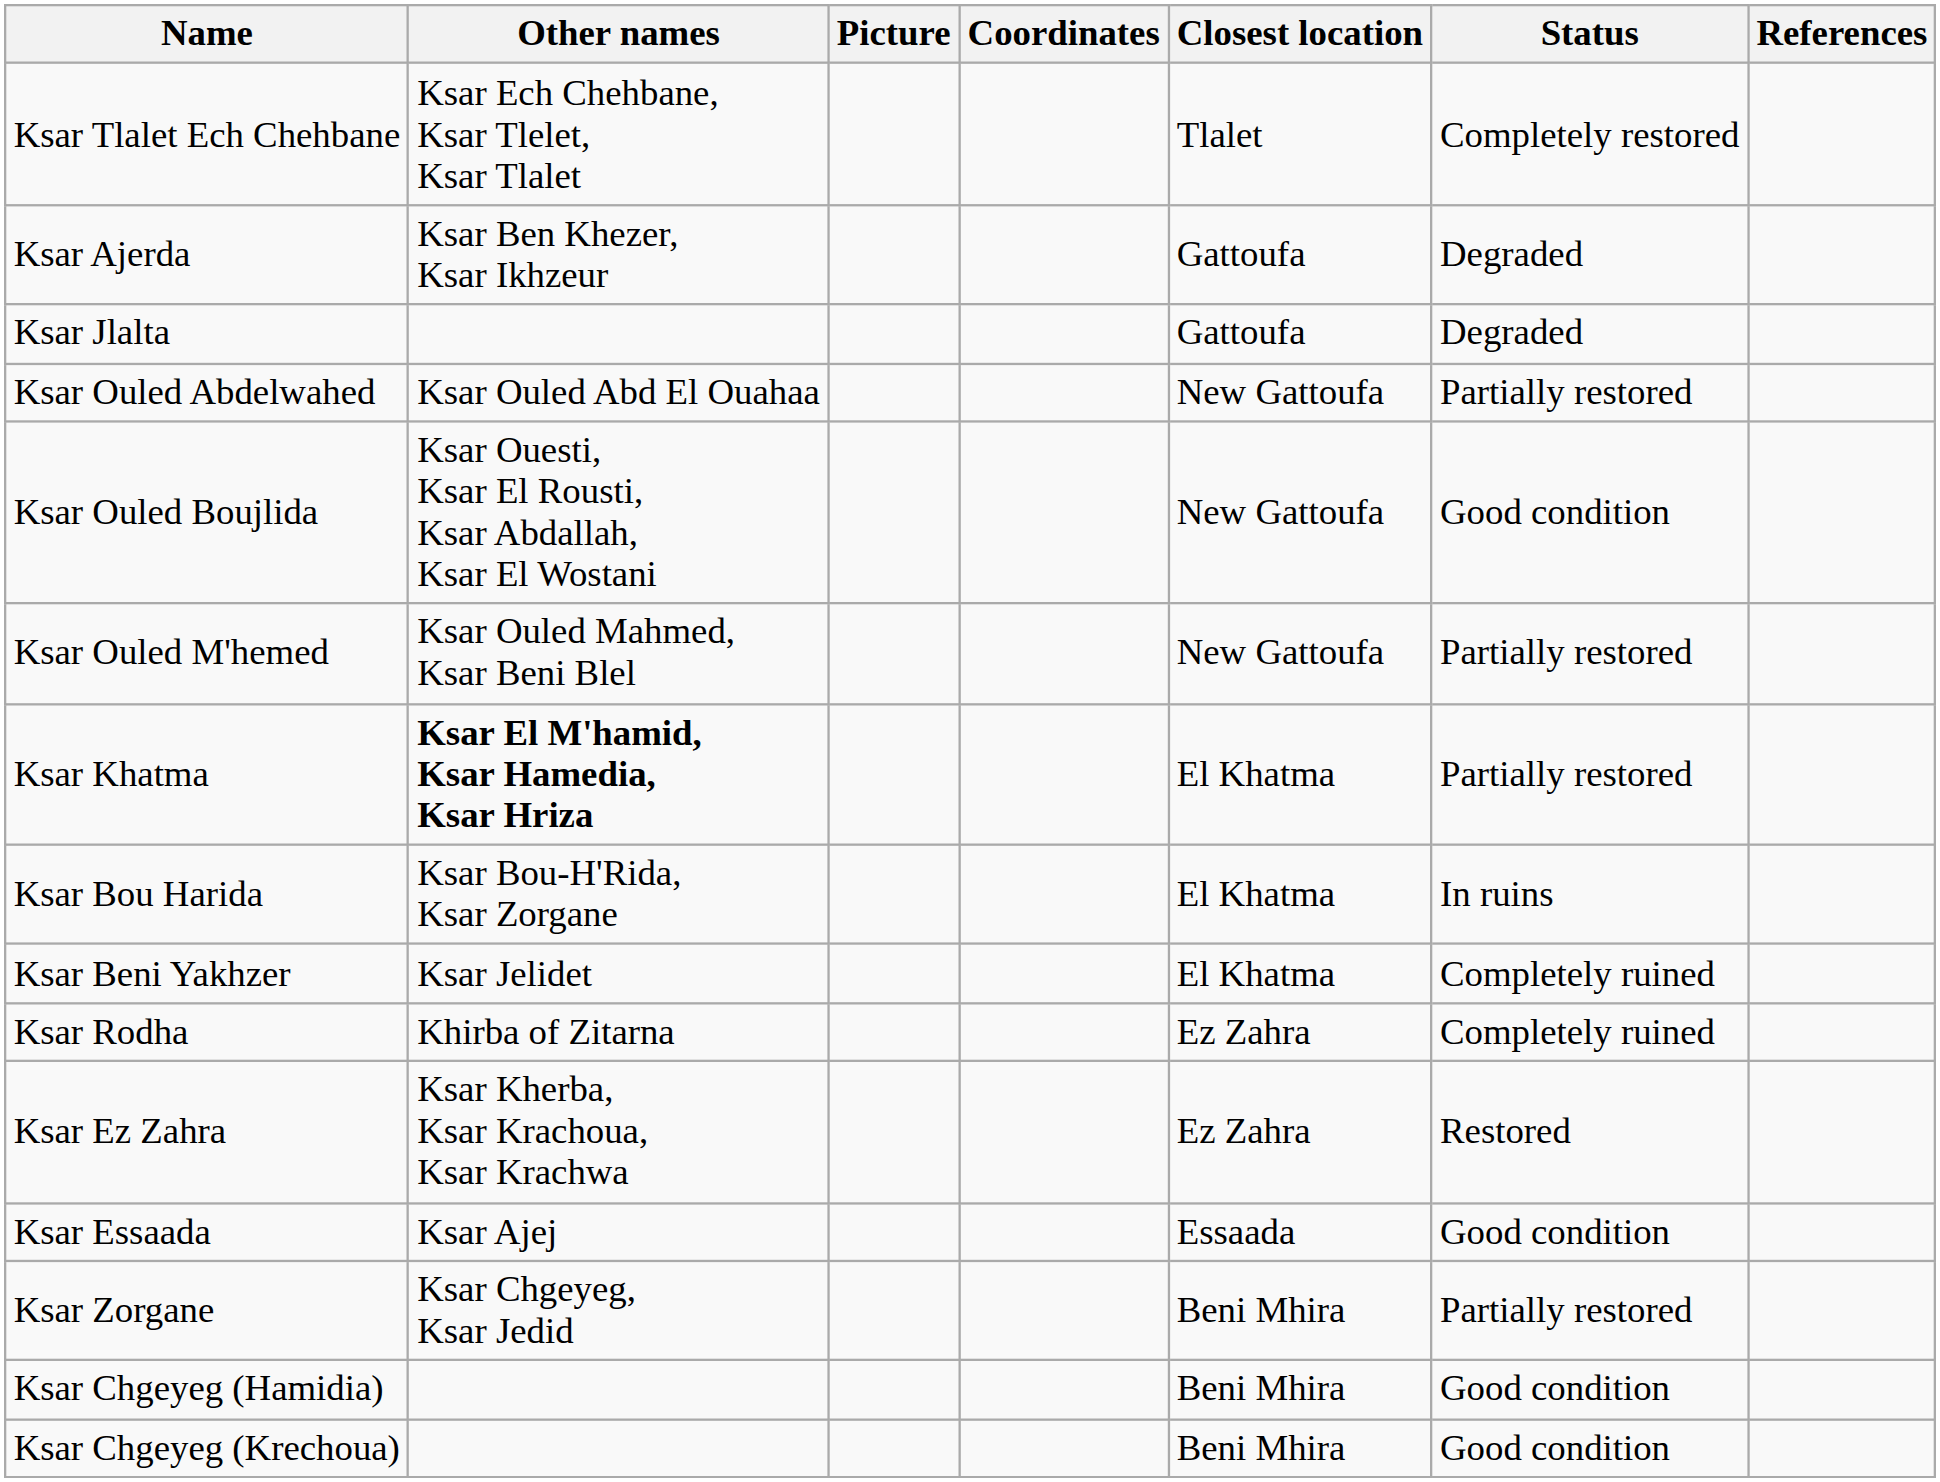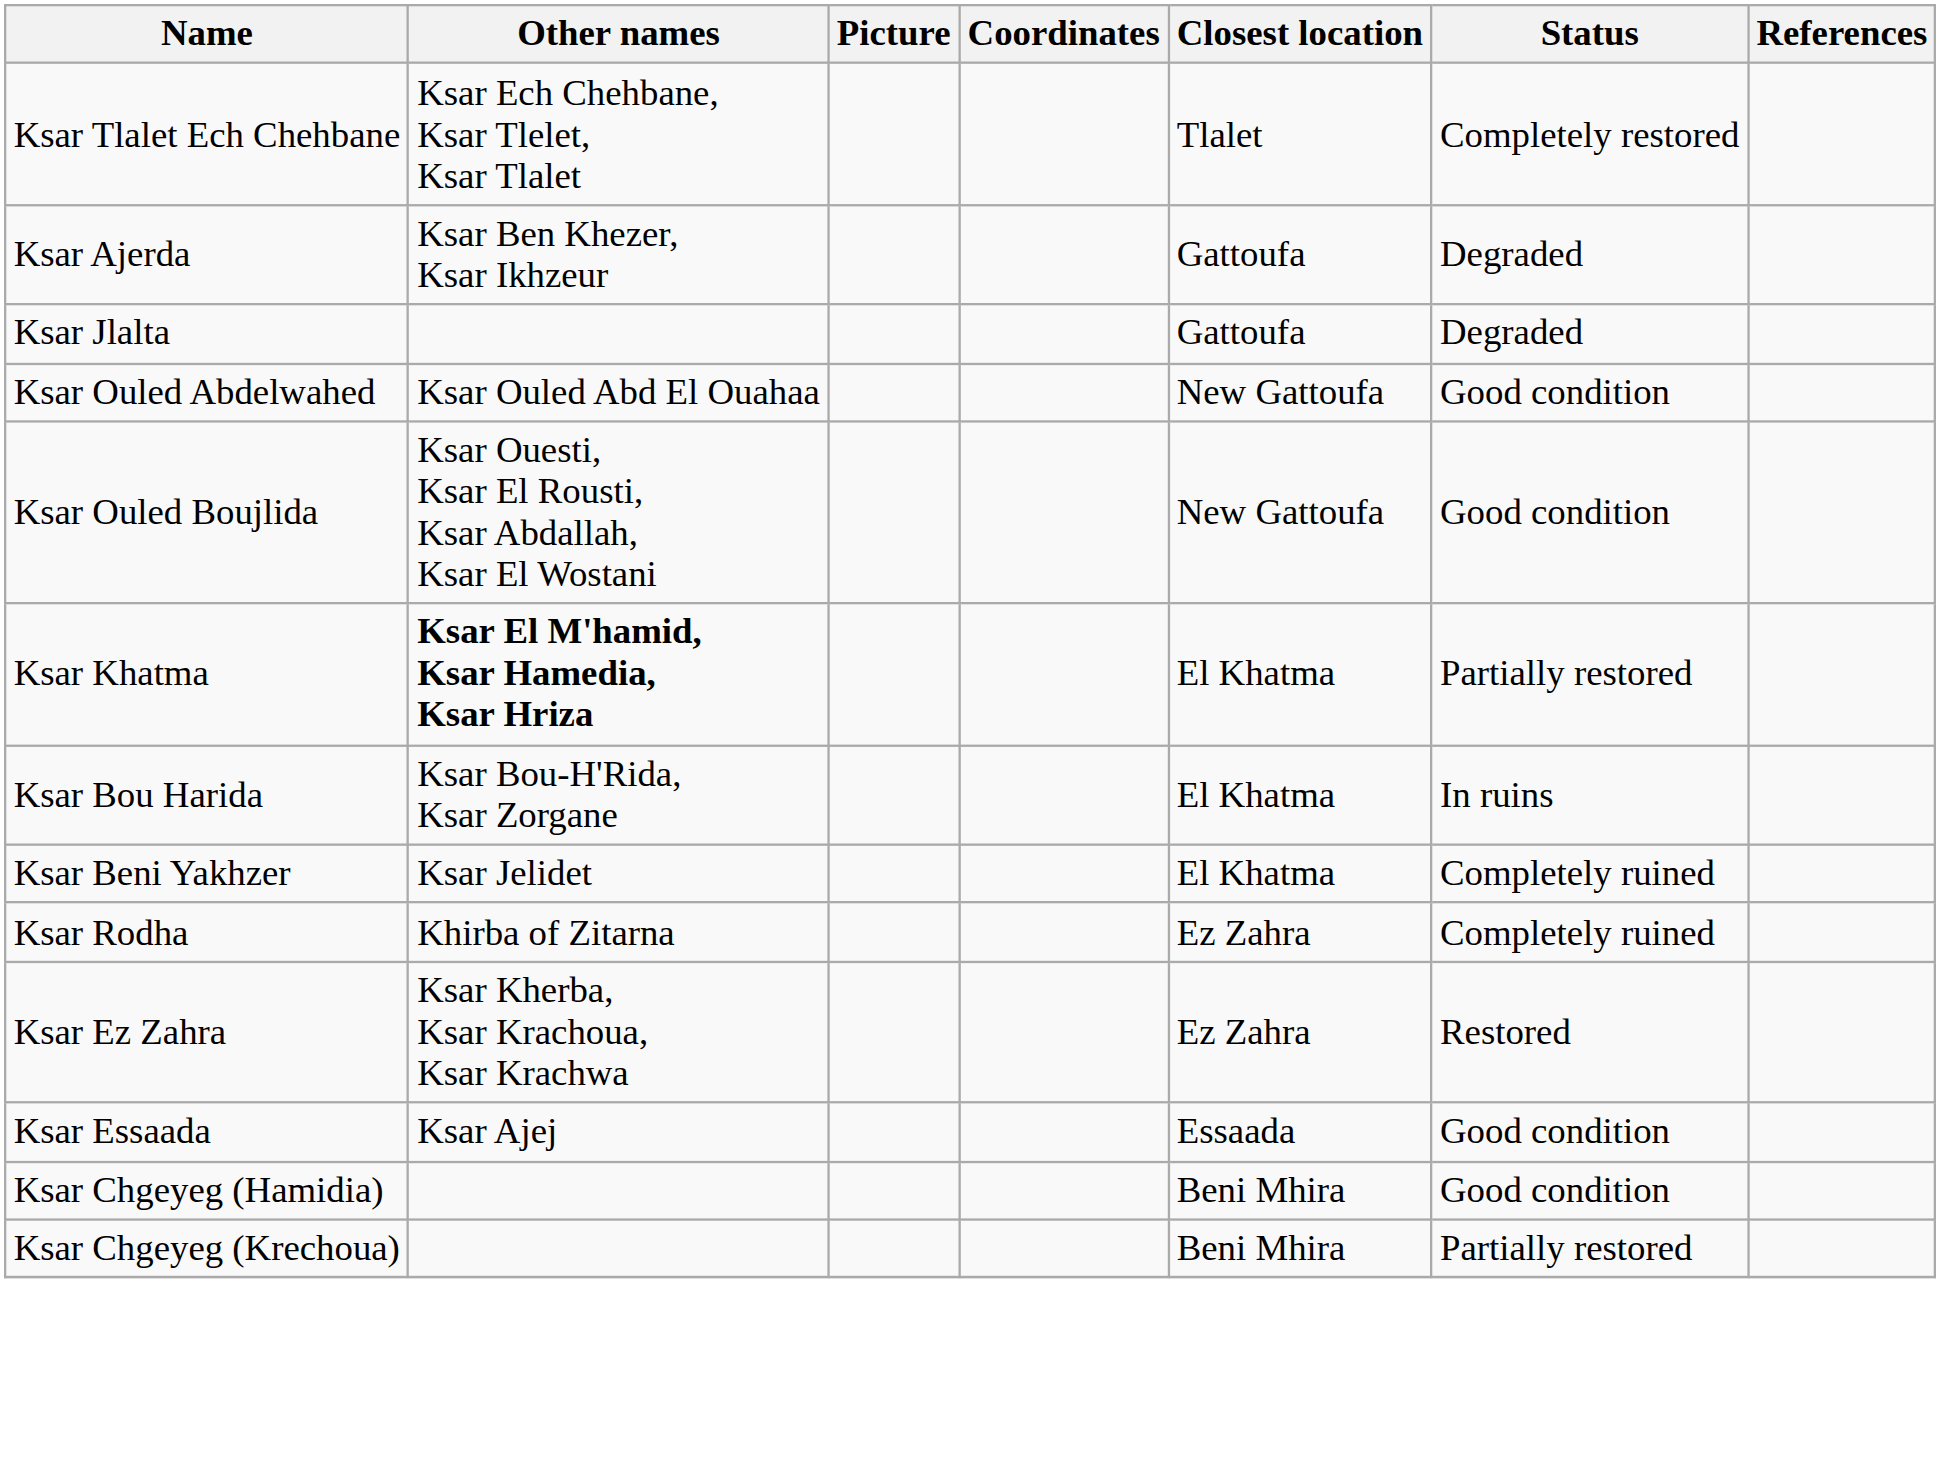Ksar Ouled Abdelwahed | Status: Partially restored -> Good condition
- row: Ksar Ouled M'hemed | Ksar Ouled Mahmed, Ksar Beni Blel | New Gattoufa | Partially restored
- row: Ksar Zorgane | Ksar Chgeyeg, Ksar Jedid | Beni Mhira | Partially restored
Ksar Chgeyeg (Krechoua) | Status: Good condition -> Partially restored
